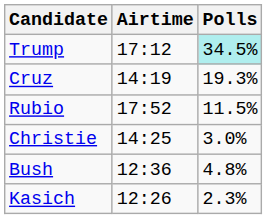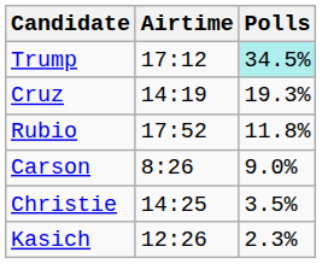Rubio | Polls: 11.5% -> 11.8%
+ row: Carson | 8:26 | 9.0%
Christie | Polls: 3.0% -> 3.5%
- row: Bush | 12:36 | 4.8%
